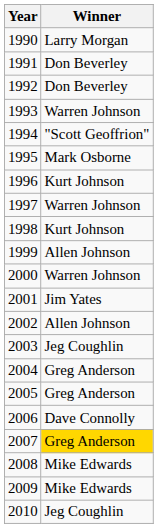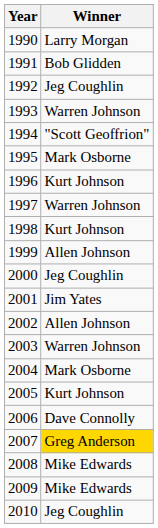1991 | Winner: Don Beverley -> Bob Glidden
1992 | Winner: Don Beverley -> Jeg Coughlin
2000 | Winner: Warren Johnson -> Jeg Coughlin
2003 | Winner: Jeg Coughlin -> Warren Johnson
2004 | Winner: Greg Anderson -> Mark Osborne
2005 | Winner: Greg Anderson -> Kurt Johnson
